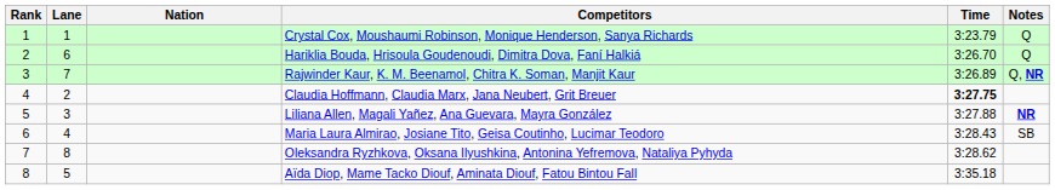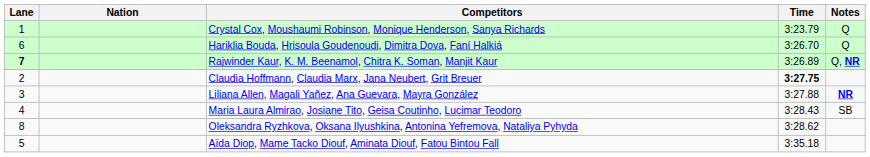- column: Rank | 1 | 2 | 3 | 4 | 5 | 6 | 7 | 8
Rajwinder Kaur, K. M. Beenamol, Chitra K. Soman, Manjit Kaur | Lane: normal -> bold
